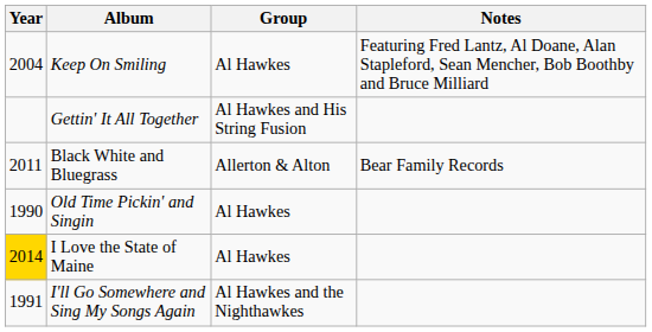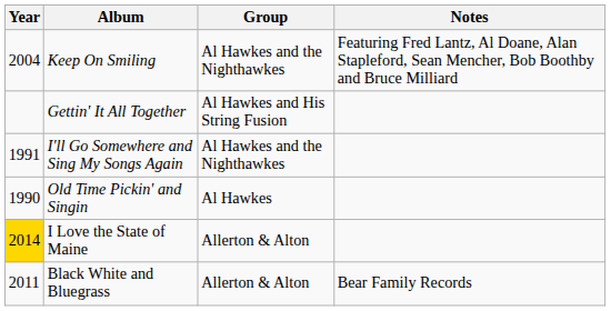Keep On Smiling | Group: Al Hawkes -> Al Hawkes and the Nighthawkes
rows swapped: I'll Go Somewhere and Sing My Songs Again <-> Black White and Bluegrass
I Love the State of Maine | Group: Al Hawkes -> Allerton & Alton
